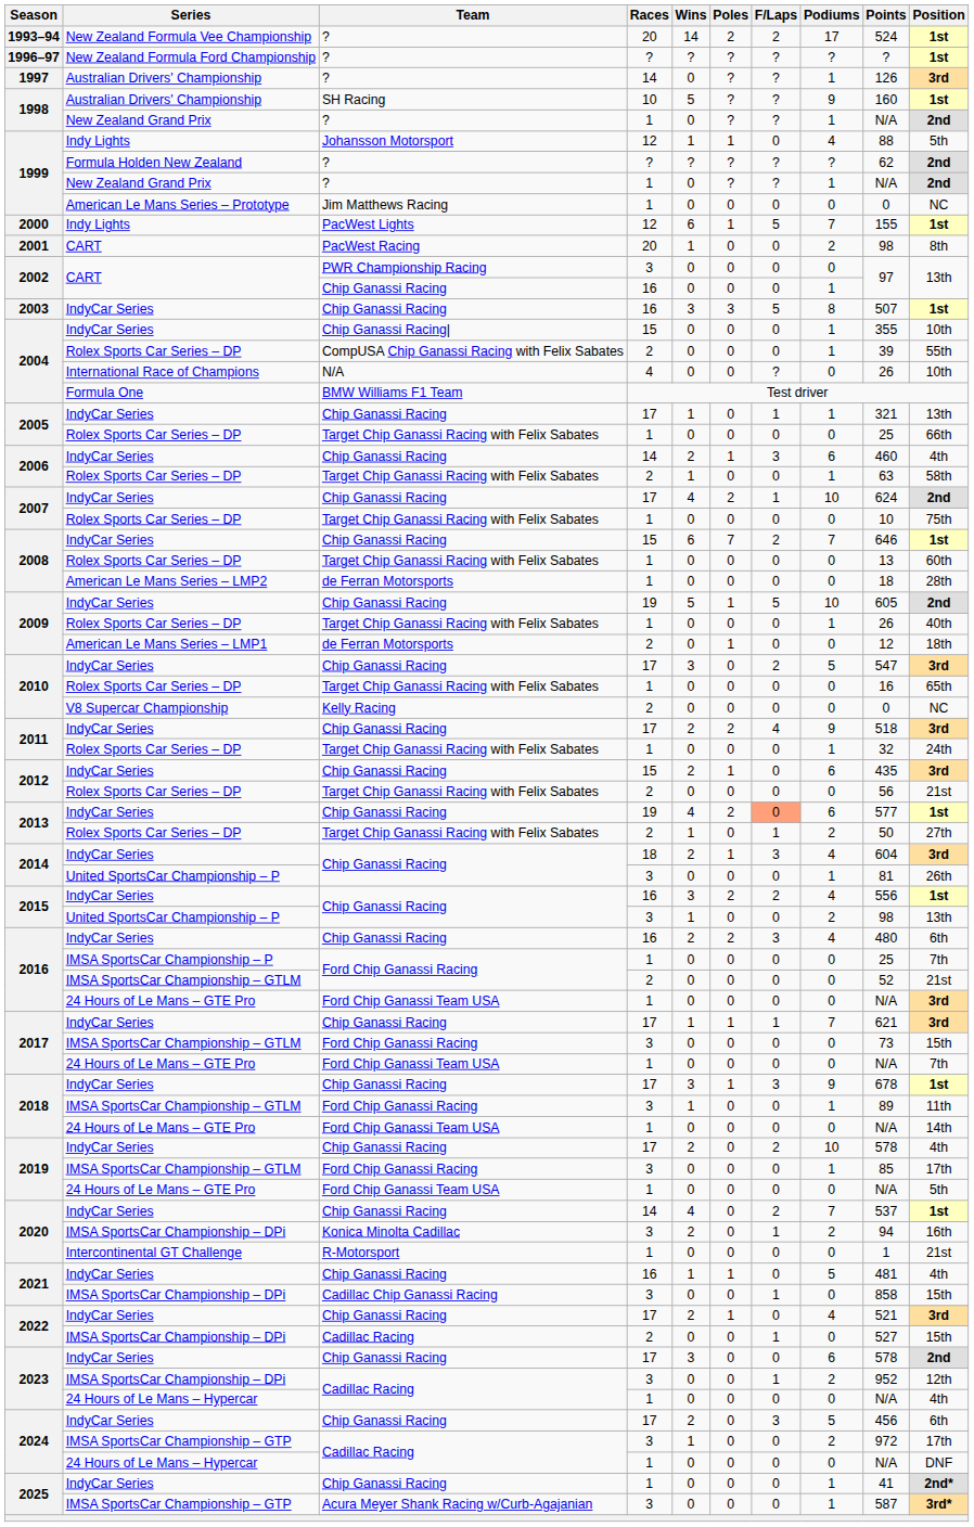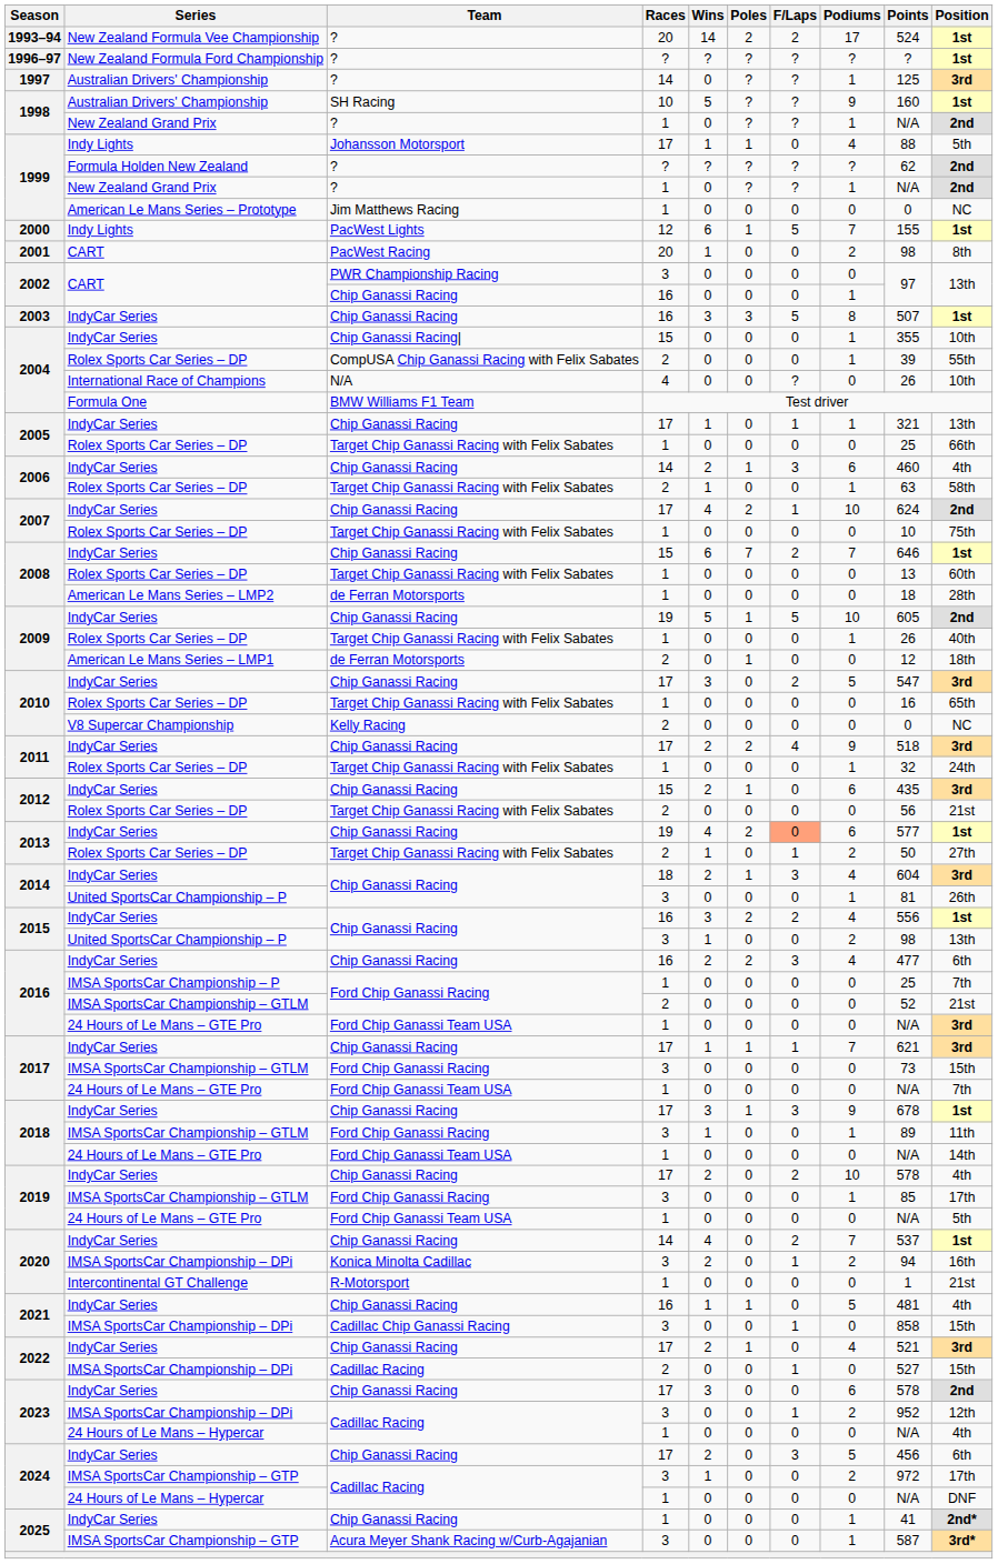1997 | Points: 126 -> 125
1999 / Indy Lights | Races: 12 -> 17
2016 / IndyCar Series | Points: 480 -> 477
